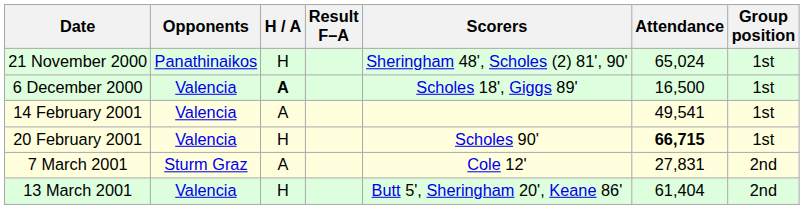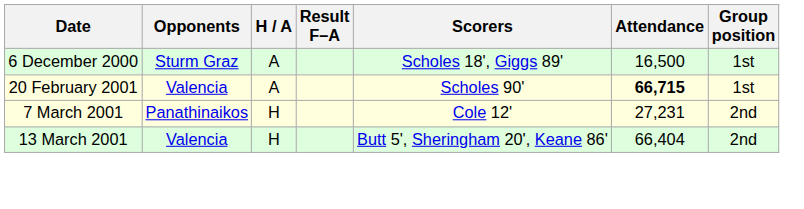- row: 21 November 2000 | Panathinaikos | H | Sheringham 48', Scholes (2) 81', 90' | 65,024 | 1st
6 December 2000 | Opponents: Valencia -> Sturm Graz
6 December 2000 | H / A: bold -> normal
- row: 14 February 2001 | Valencia | A | 49,541 | 1st
20 February 2001 | H / A: H -> A
7 March 2001 | Opponents: Sturm Graz -> Panathinaikos
7 March 2001 | H / A: A -> H
7 March 2001 | Attendance: 27,831 -> 27,231
13 March 2001 | Attendance: 61,404 -> 66,404
